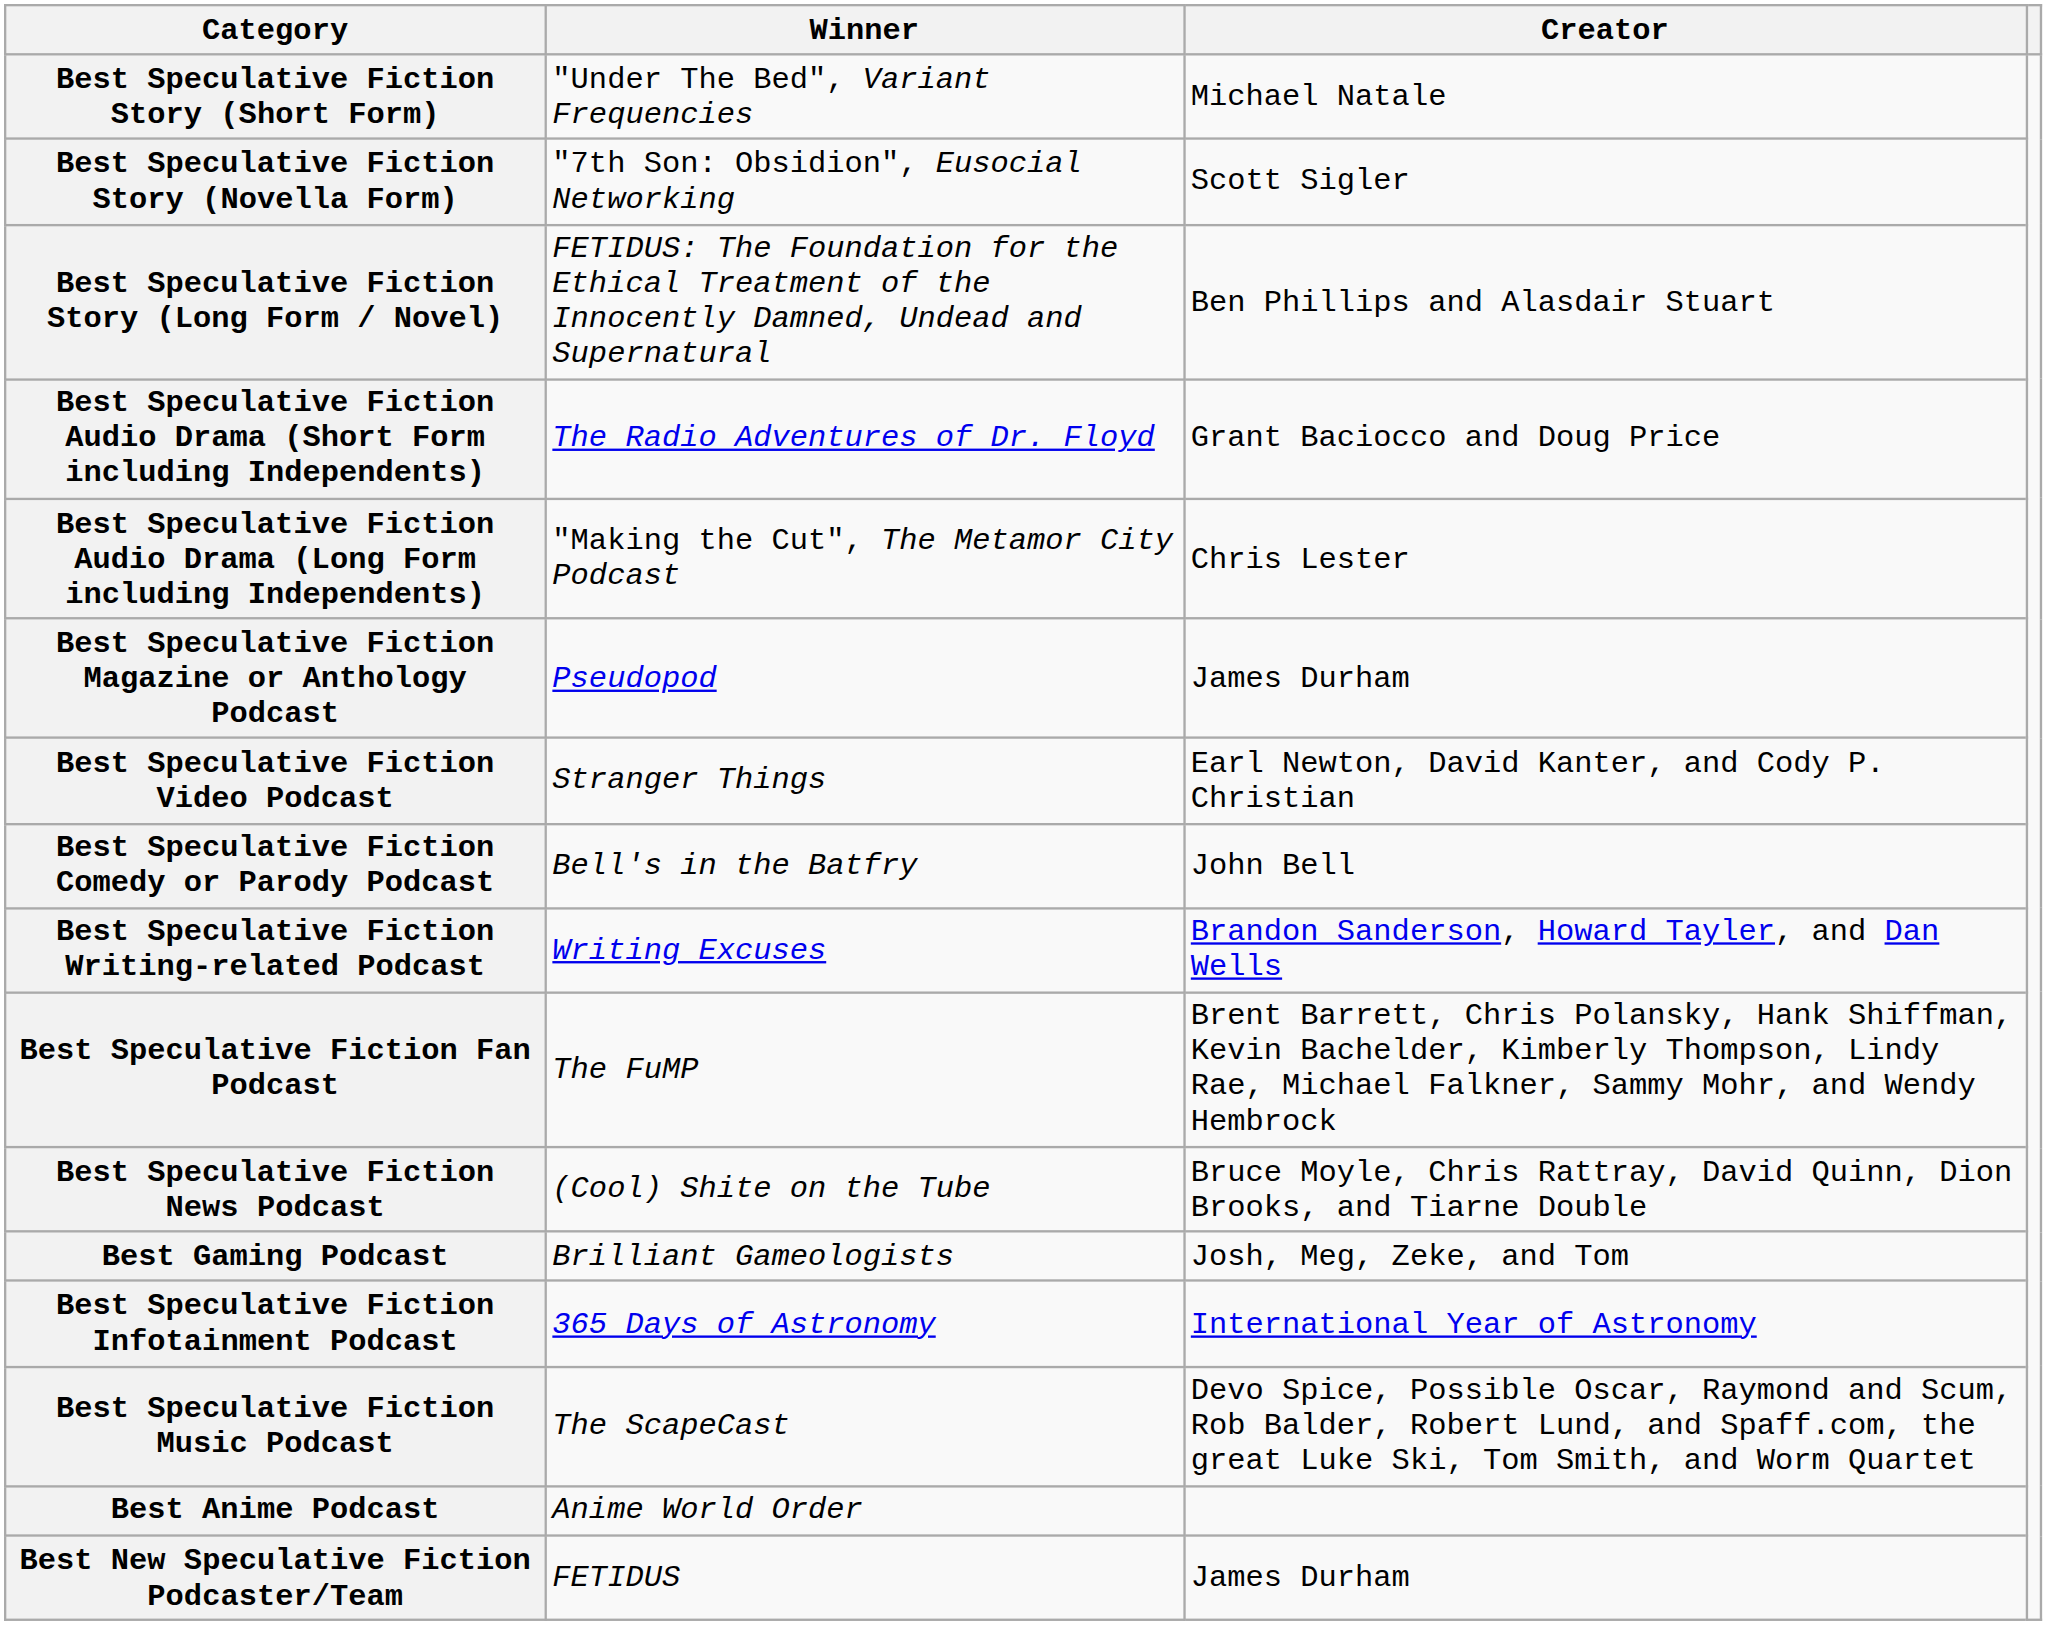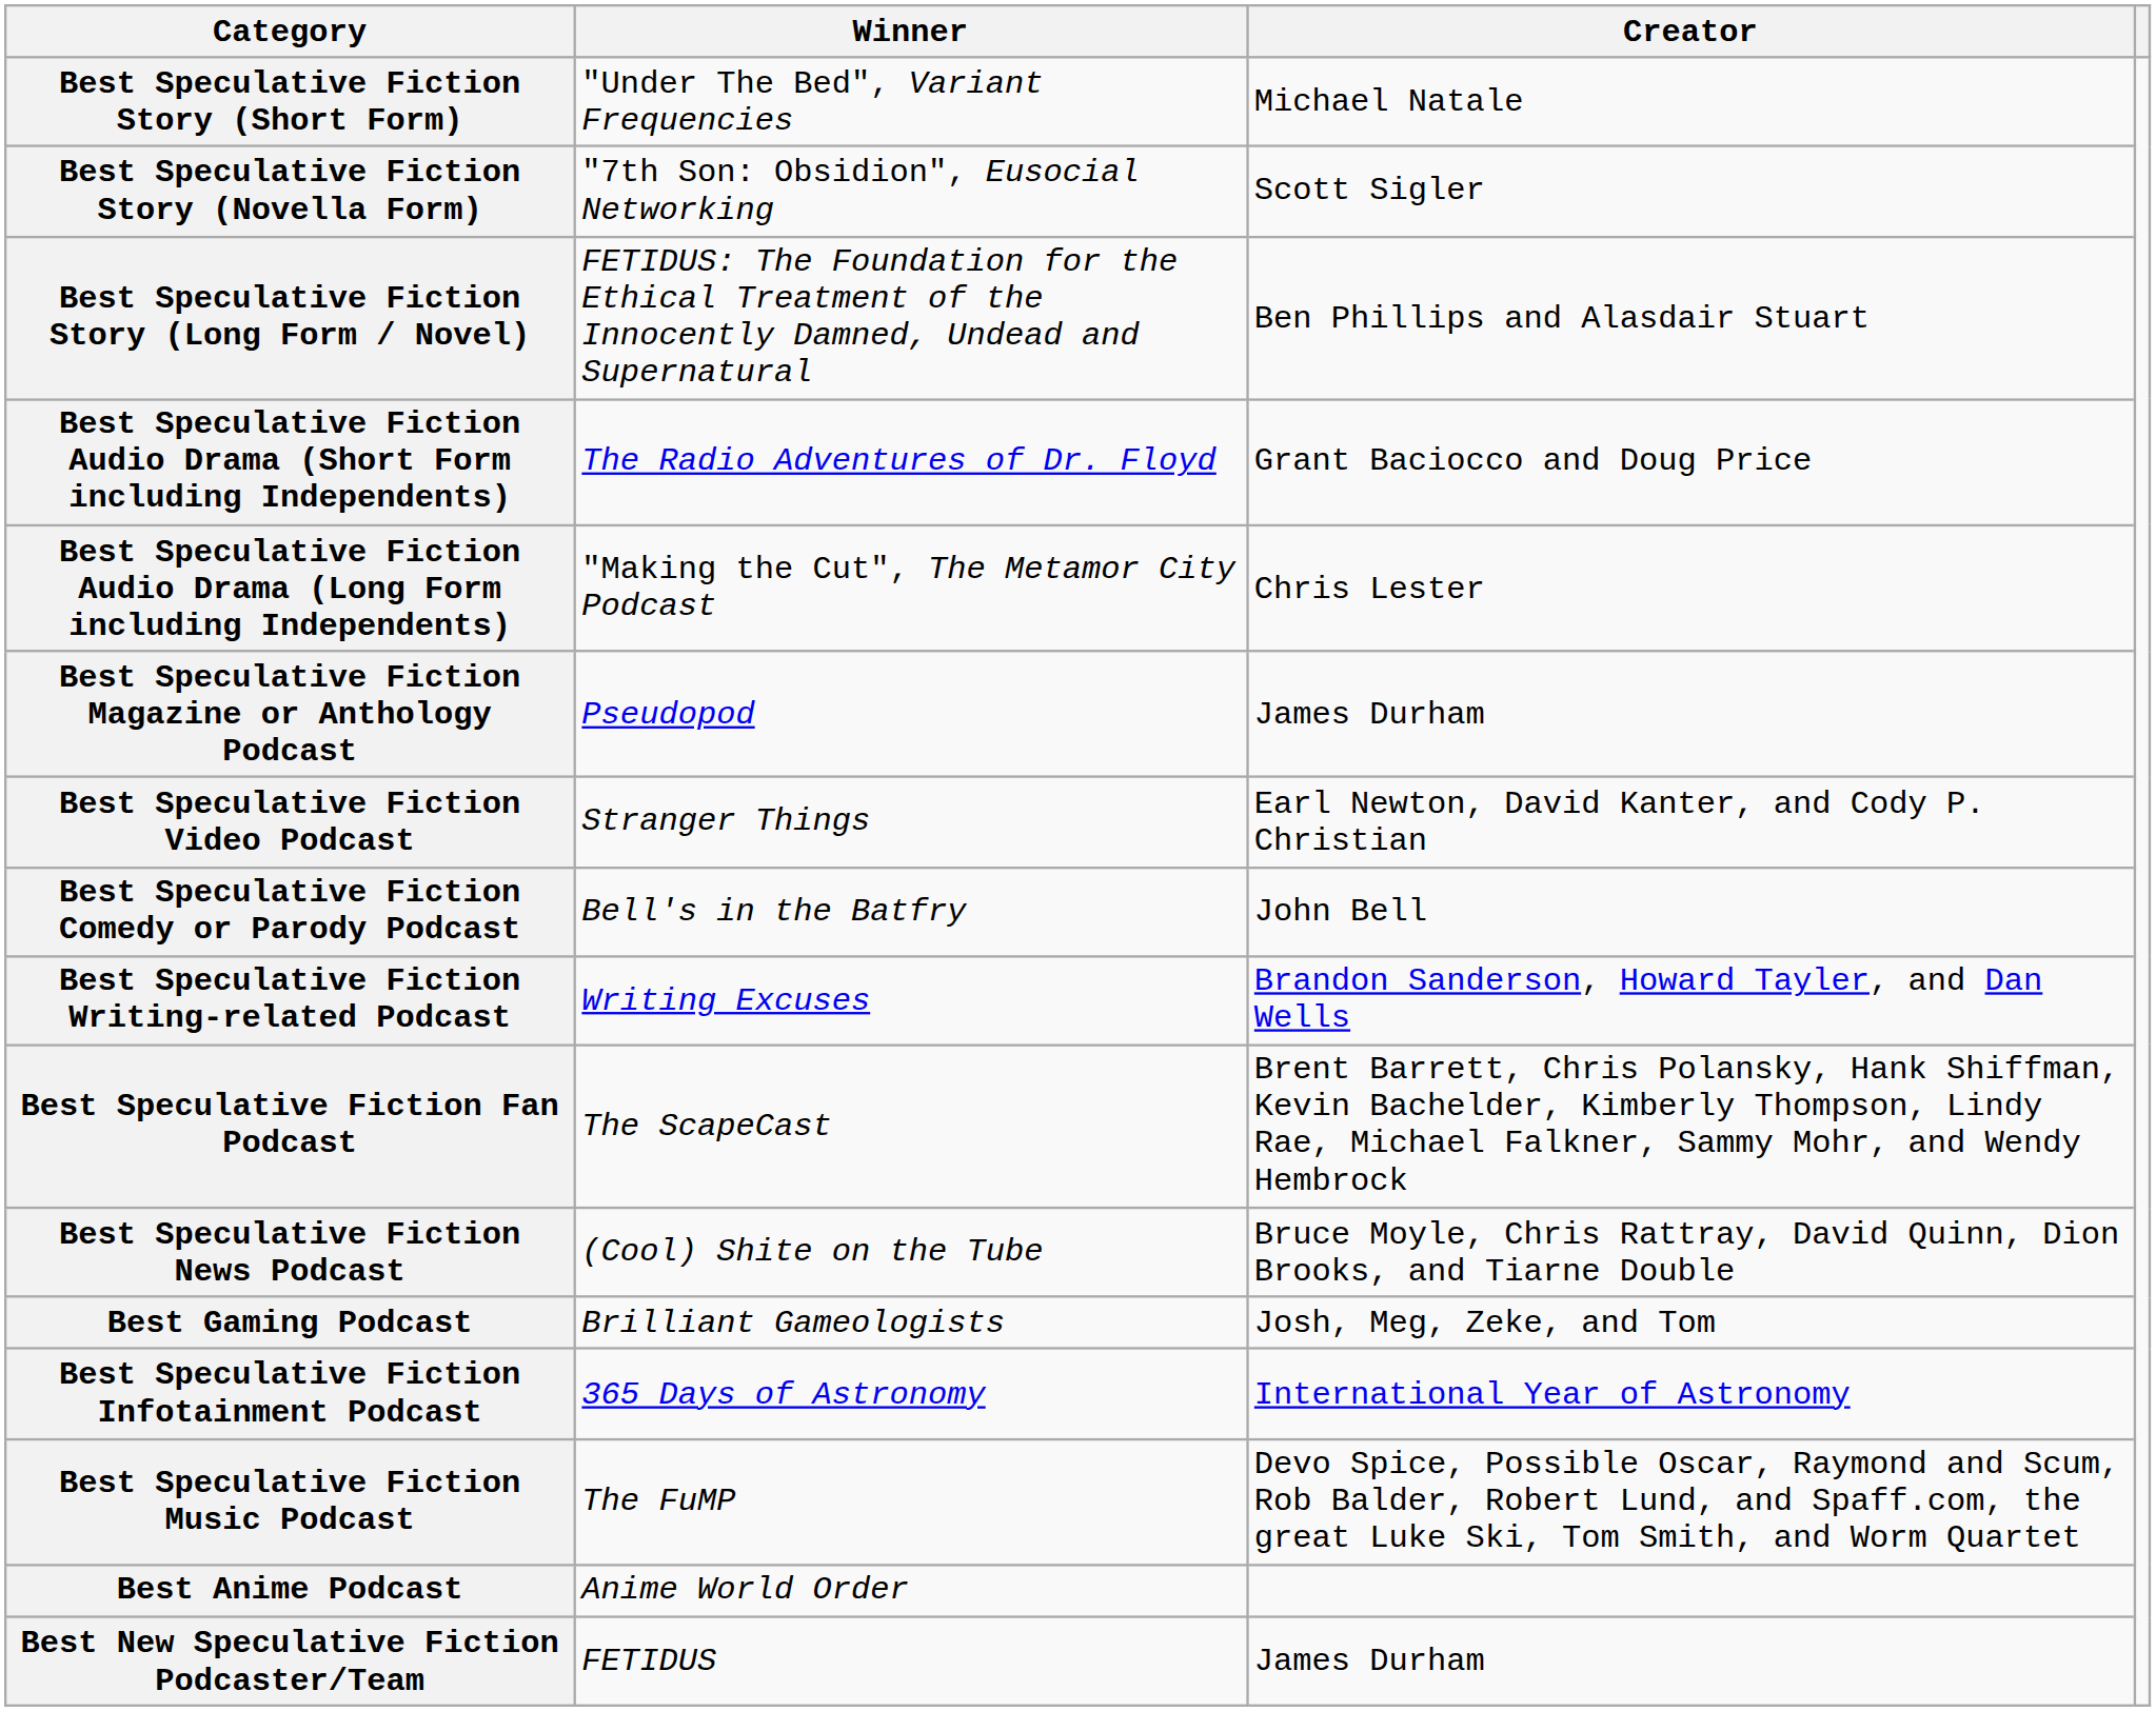Best Speculative Fiction Fan Podcast | Winner: The FuMP -> The ScapeCast
Best Speculative Fiction Music Podcast | Winner: The ScapeCast -> The FuMP
